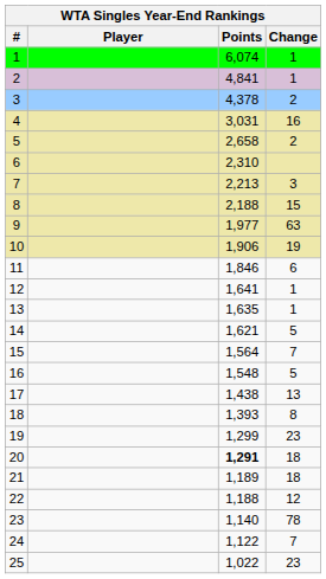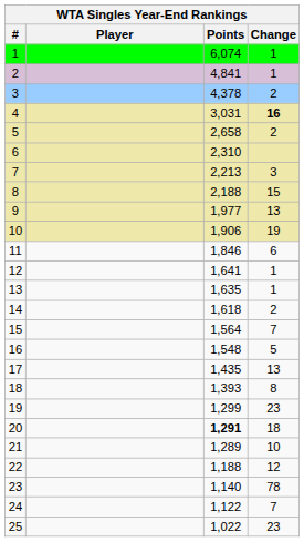4 | Change: normal -> bold
9 | Change: 63 -> 13
14 | Points: 1,621 -> 1,618
14 | Change: 5 -> 2
17 | Points: 1,438 -> 1,435
21 | Points: 1,189 -> 1,289
21 | Change: 18 -> 10
